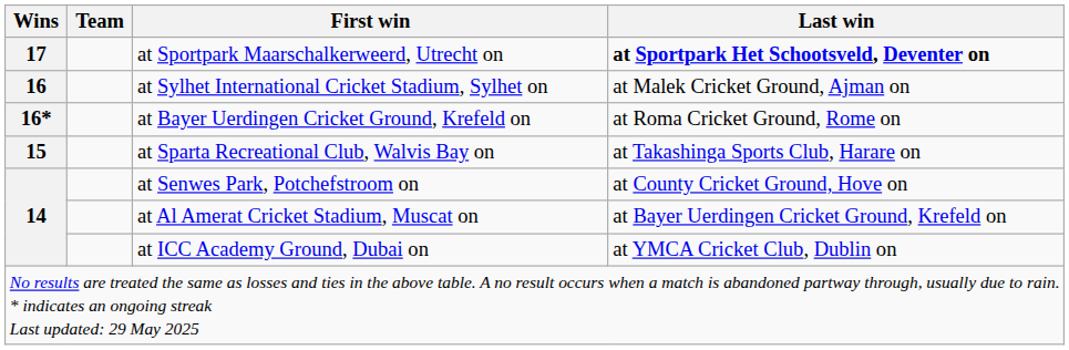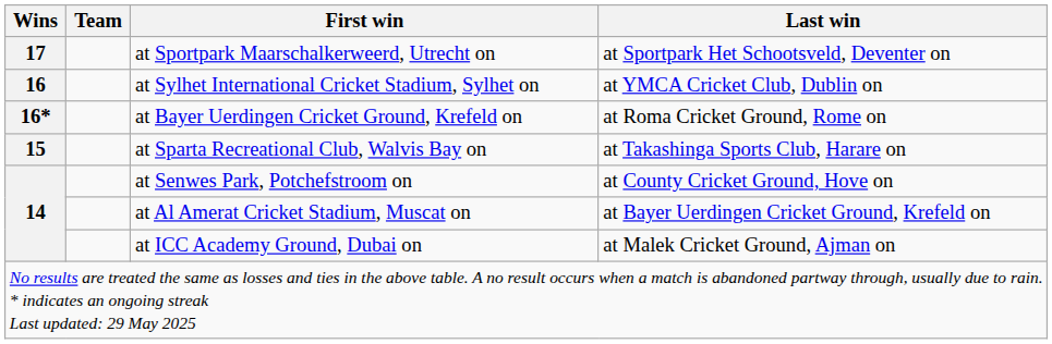at Sportpark Maarschalkerweerd, Utrecht on | Last win: bold -> normal
at Sylhet International Cricket Stadium, Sylhet on | Last win: at Malek Cricket Ground, Ajman on -> at YMCA Cricket Club, Dublin on
at ICC Academy Ground, Dubai on | Last win: at YMCA Cricket Club, Dublin on -> at Malek Cricket Ground, Ajman on
